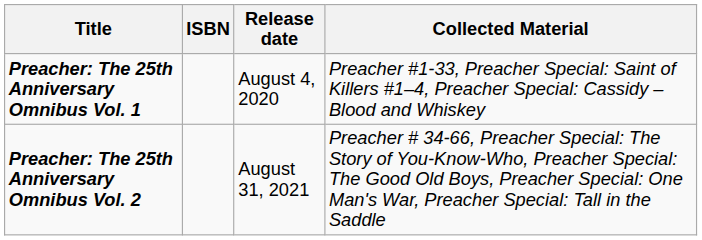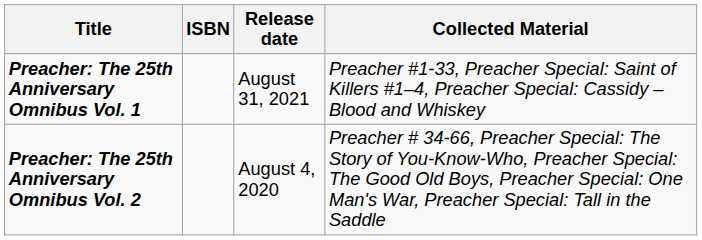Preacher: The 25th Anniversary Omnibus Vol. 1 | Release date: August 4, 2020 -> August 31, 2021
Preacher: The 25th Anniversary Omnibus Vol. 2 | Release date: August 31, 2021 -> August 4, 2020
